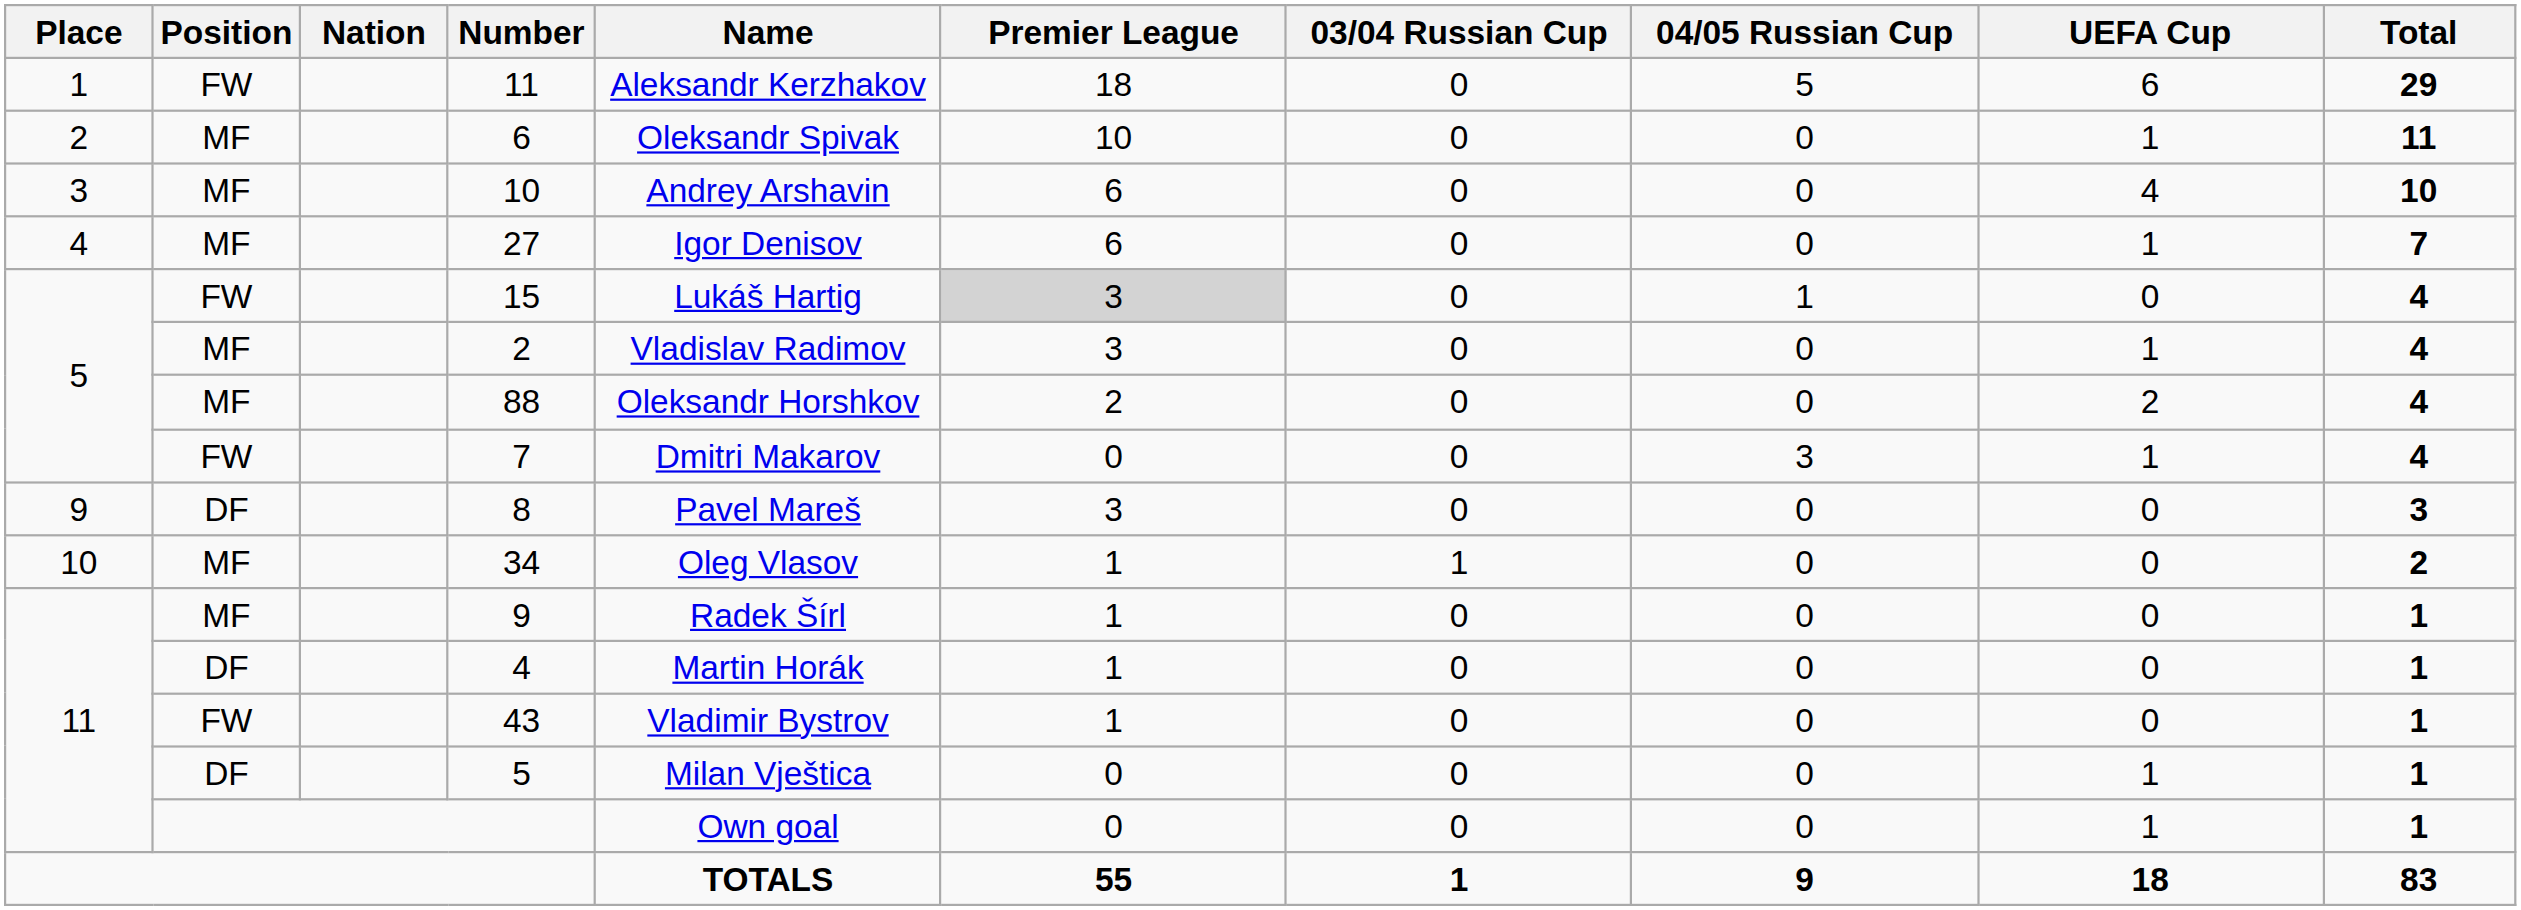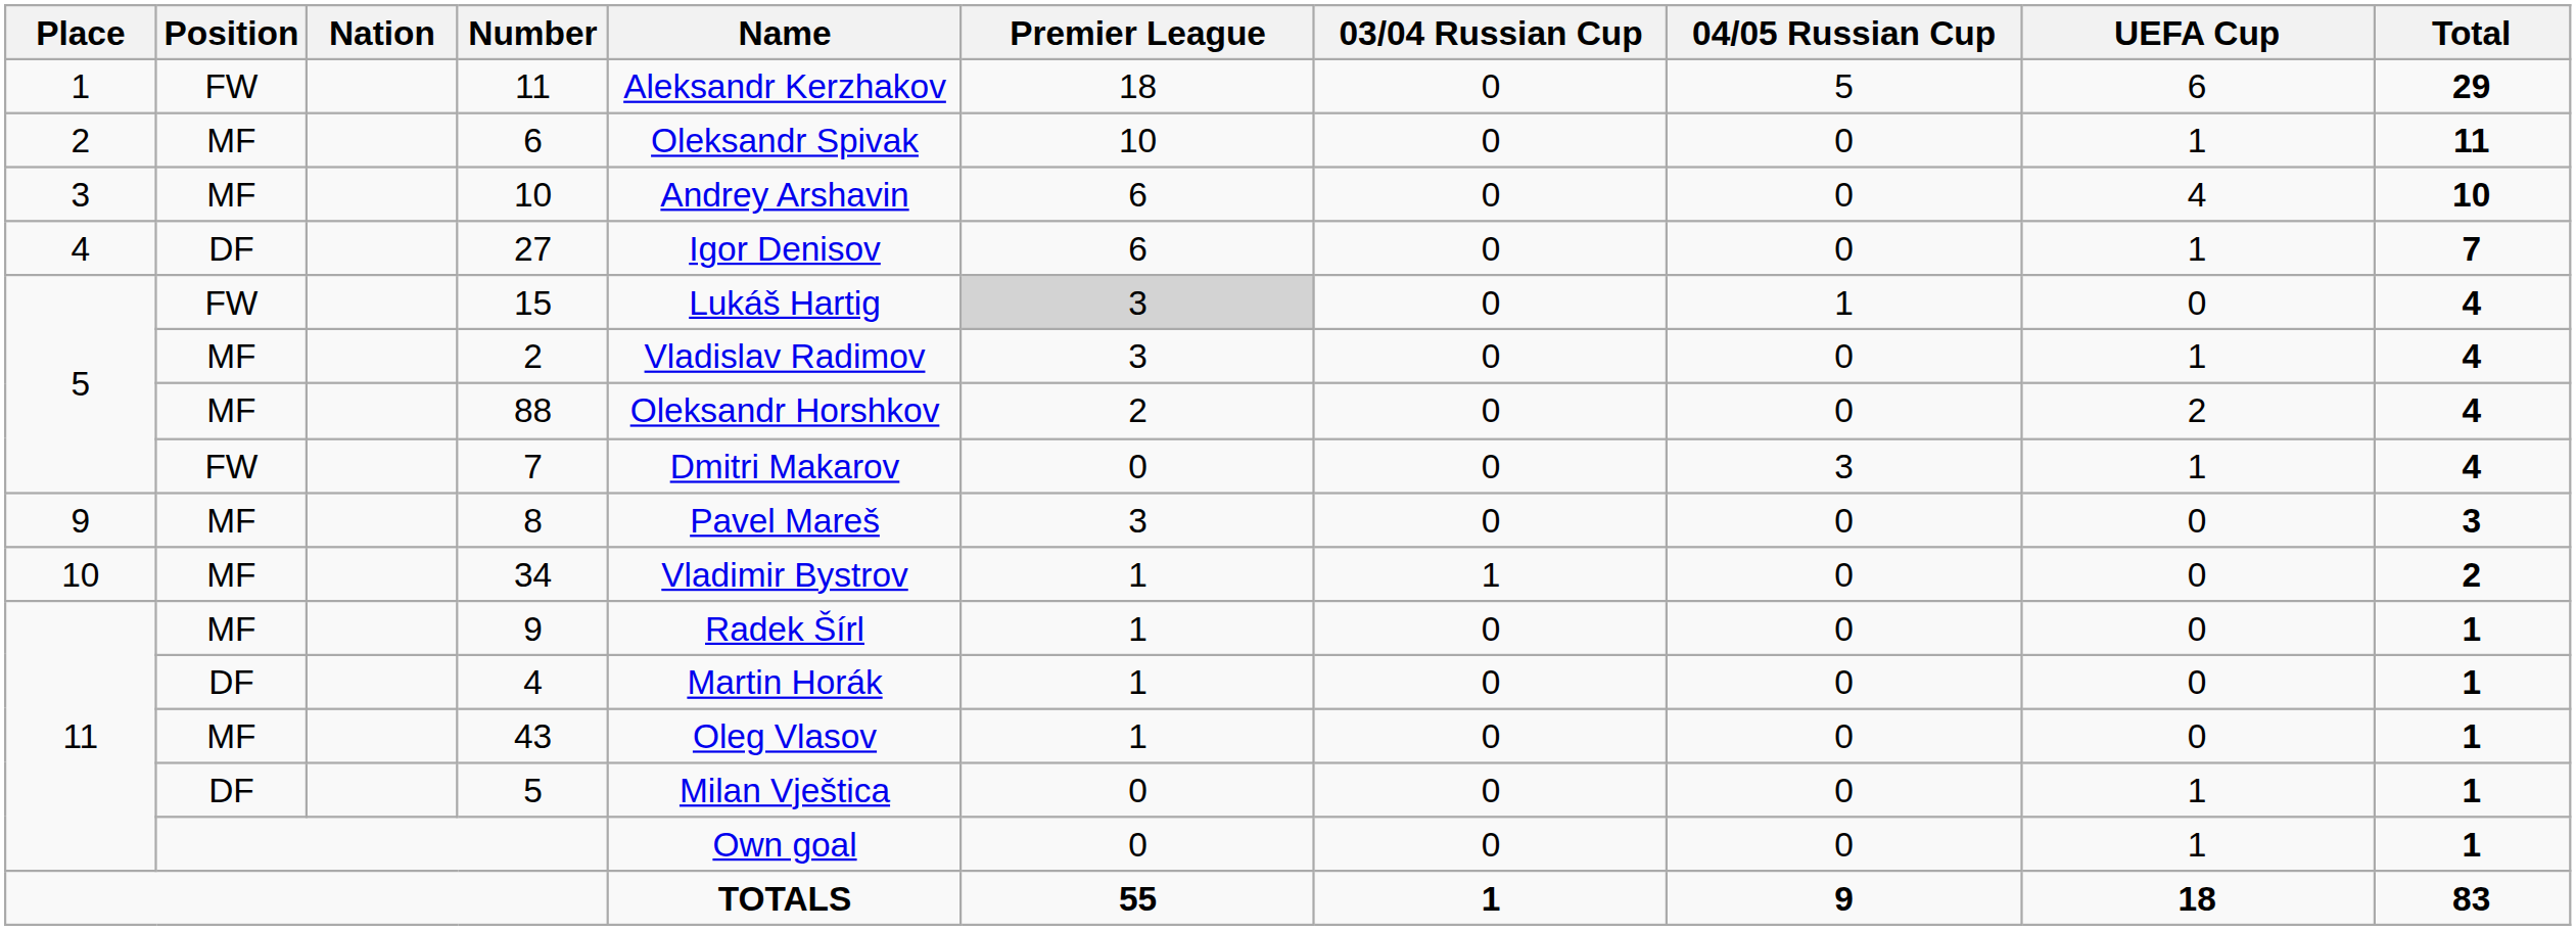27 | Position: MF -> DF
8 | Position: DF -> MF
34 | Name: Oleg Vlasov -> Vladimir Bystrov
43 | Position: FW -> MF
43 | Name: Vladimir Bystrov -> Oleg Vlasov
